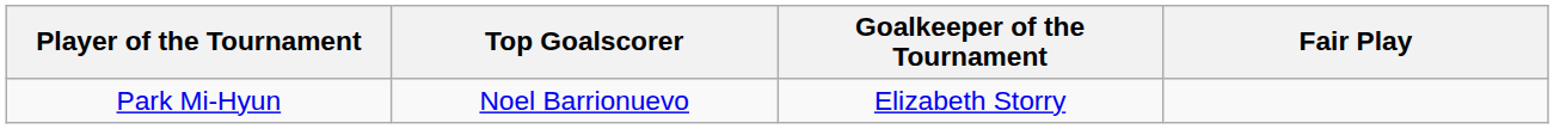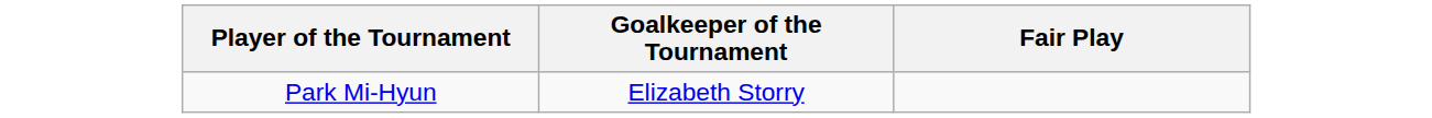- column: Top Goalscorer | Noel Barrionuevo
